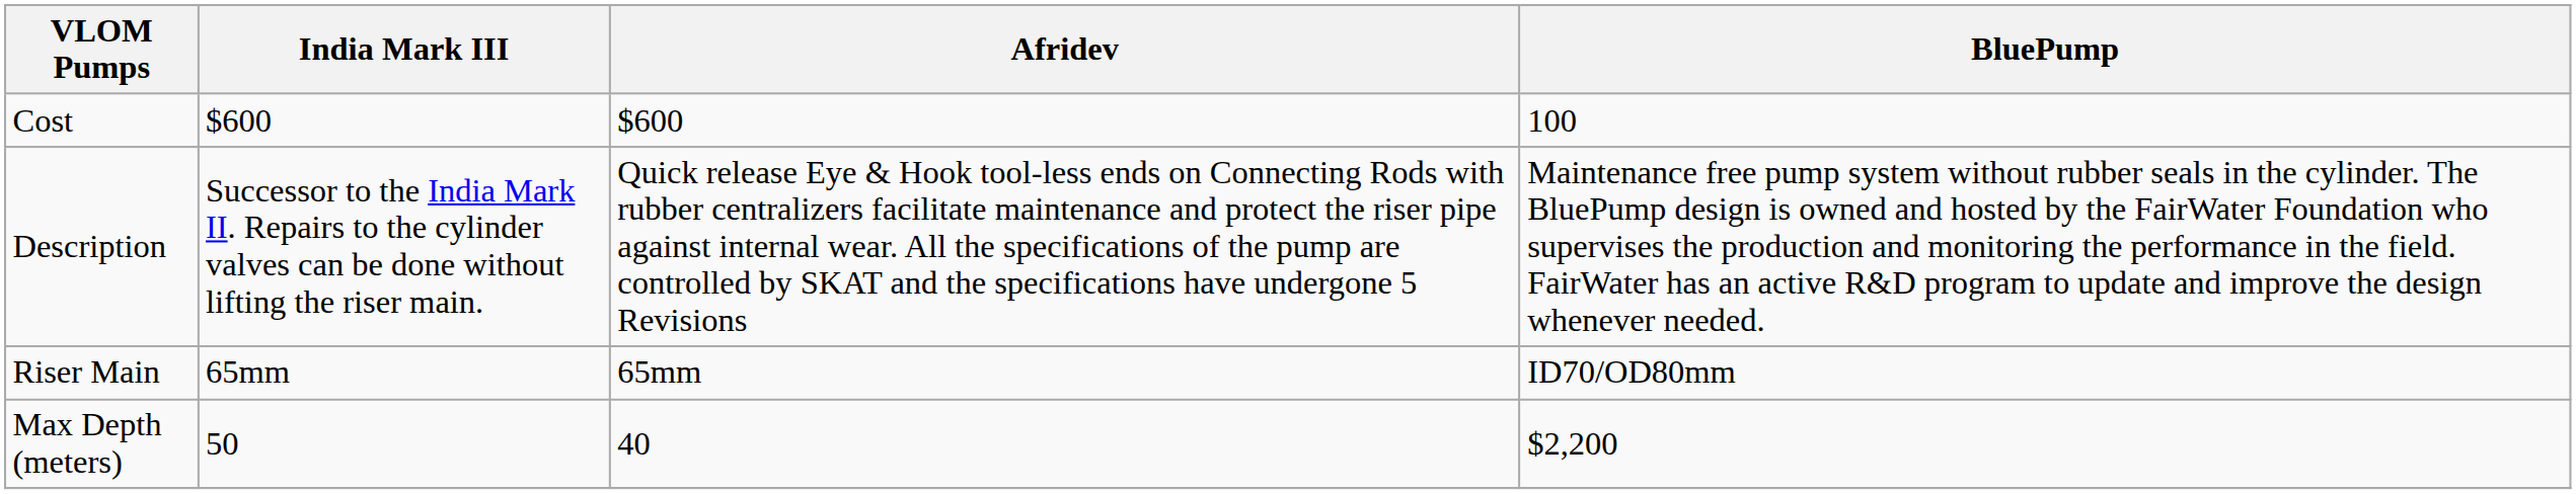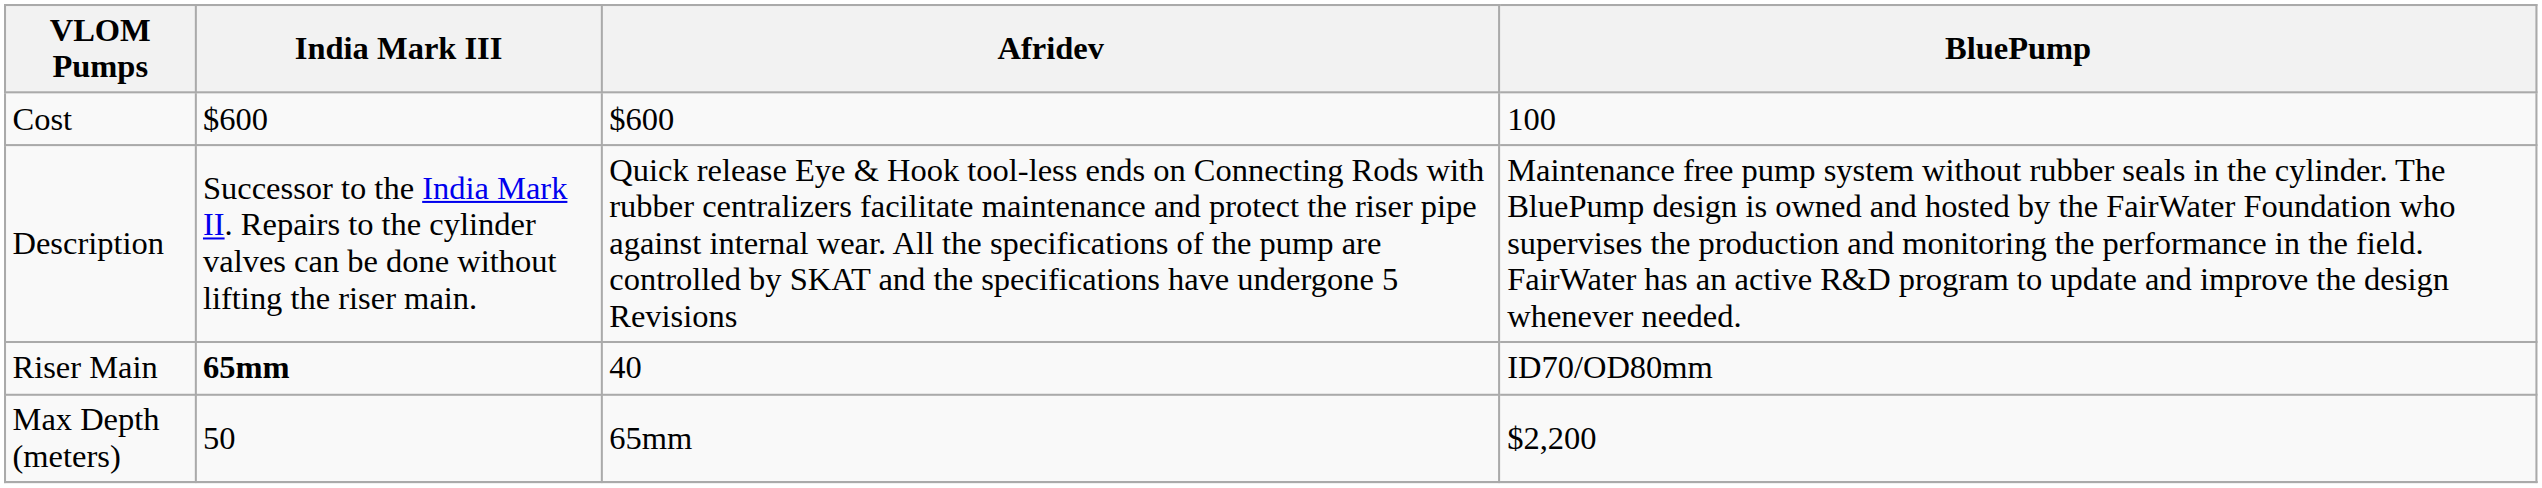Riser Main | India Mark III: normal -> bold
Riser Main | Afridev: 65mm -> 40
Max Depth (meters) | Afridev: 40 -> 65mm
